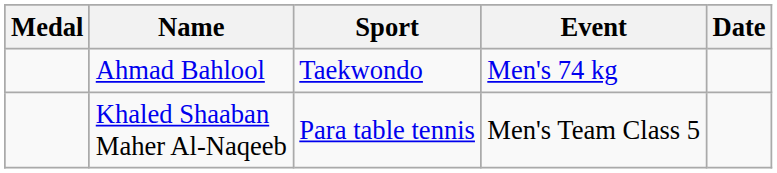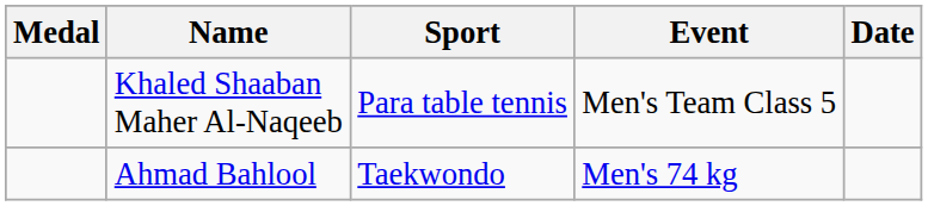rows swapped: Ahmad Bahlool <-> Khaled Shaaban Maher Al-Naqeeb
